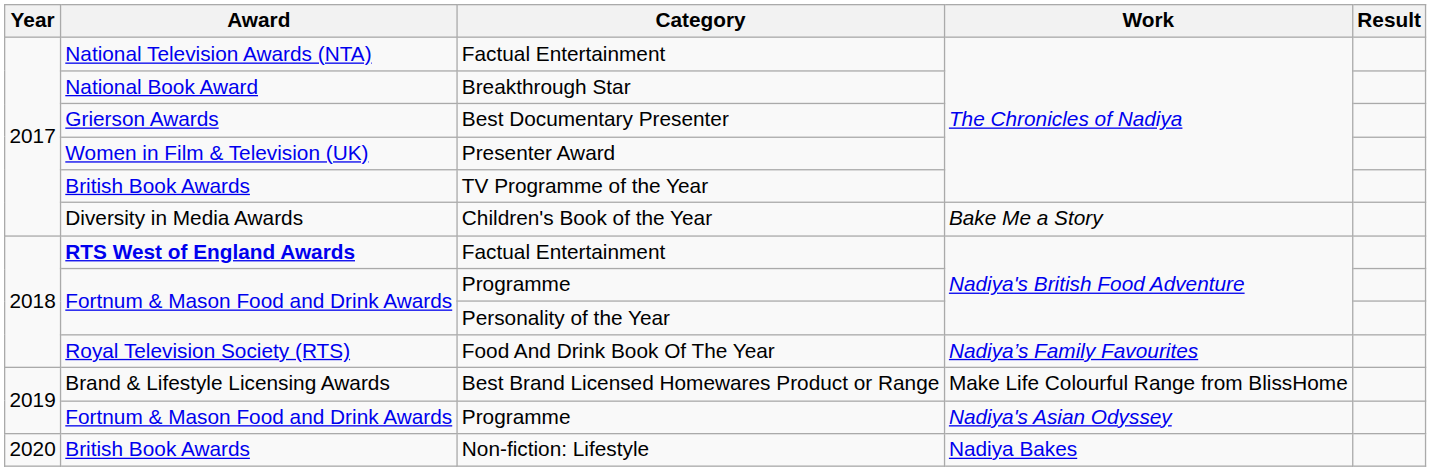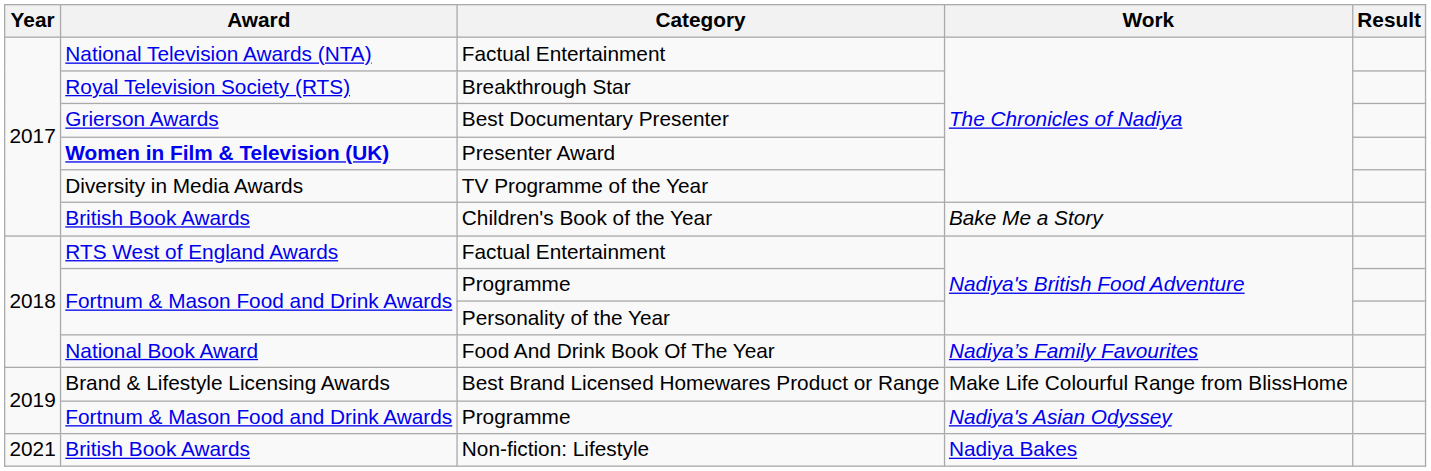Breakthrough Star | Award: National Book Award -> Royal Television Society (RTS)
Presenter Award | Award: normal -> bold
TV Programme of the Year | Award: British Book Awards -> Diversity in Media Awards
Children's Book of the Year | Award: Diversity in Media Awards -> British Book Awards
Factual Entertainment / Nadiya's British Food Adventure | Award: bold -> normal
Food And Drink Book Of The Year | Award: Royal Television Society (RTS) -> National Book Award
Non-fiction: Lifestyle | Year: 2020 -> 2021
